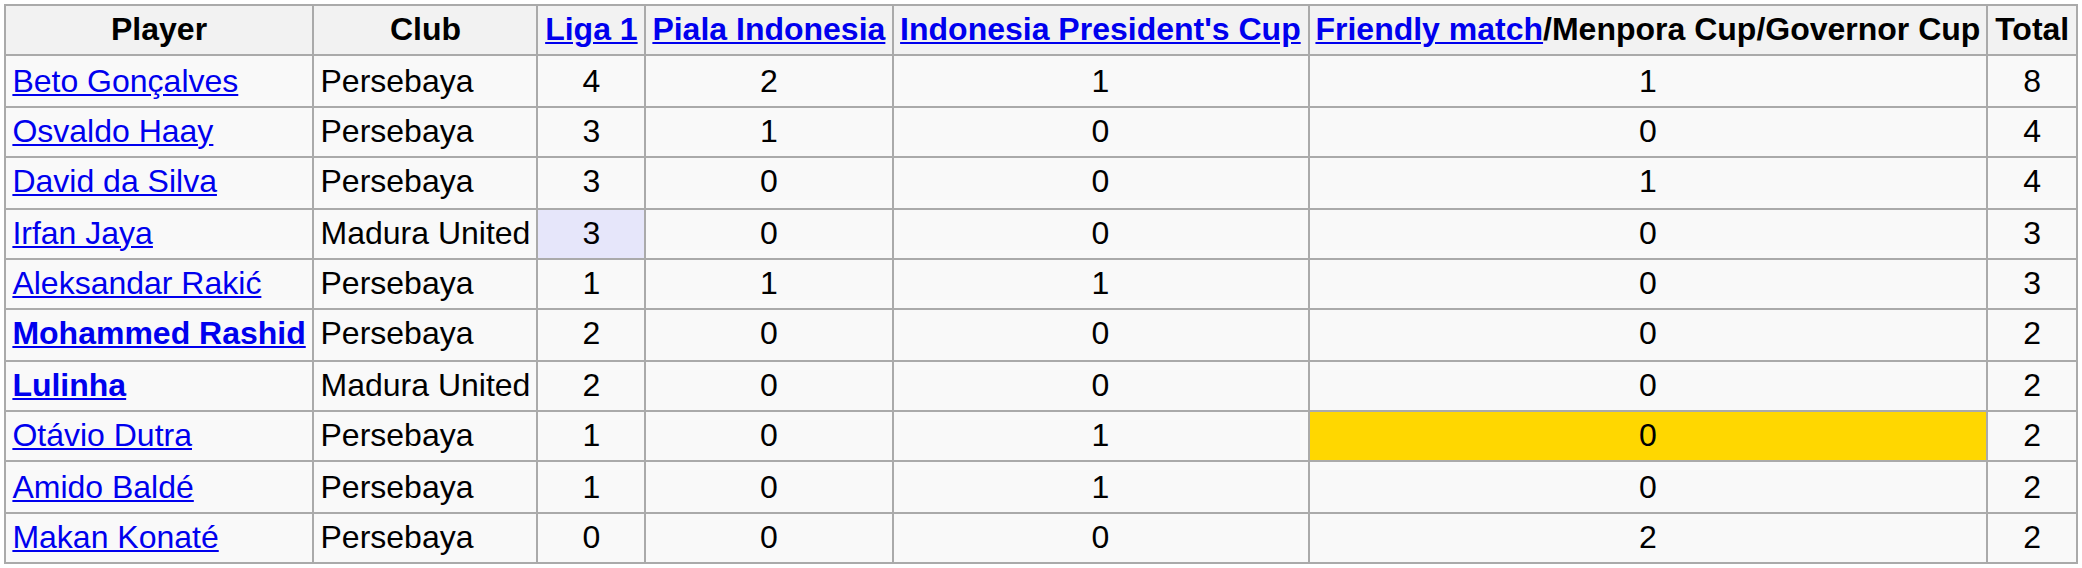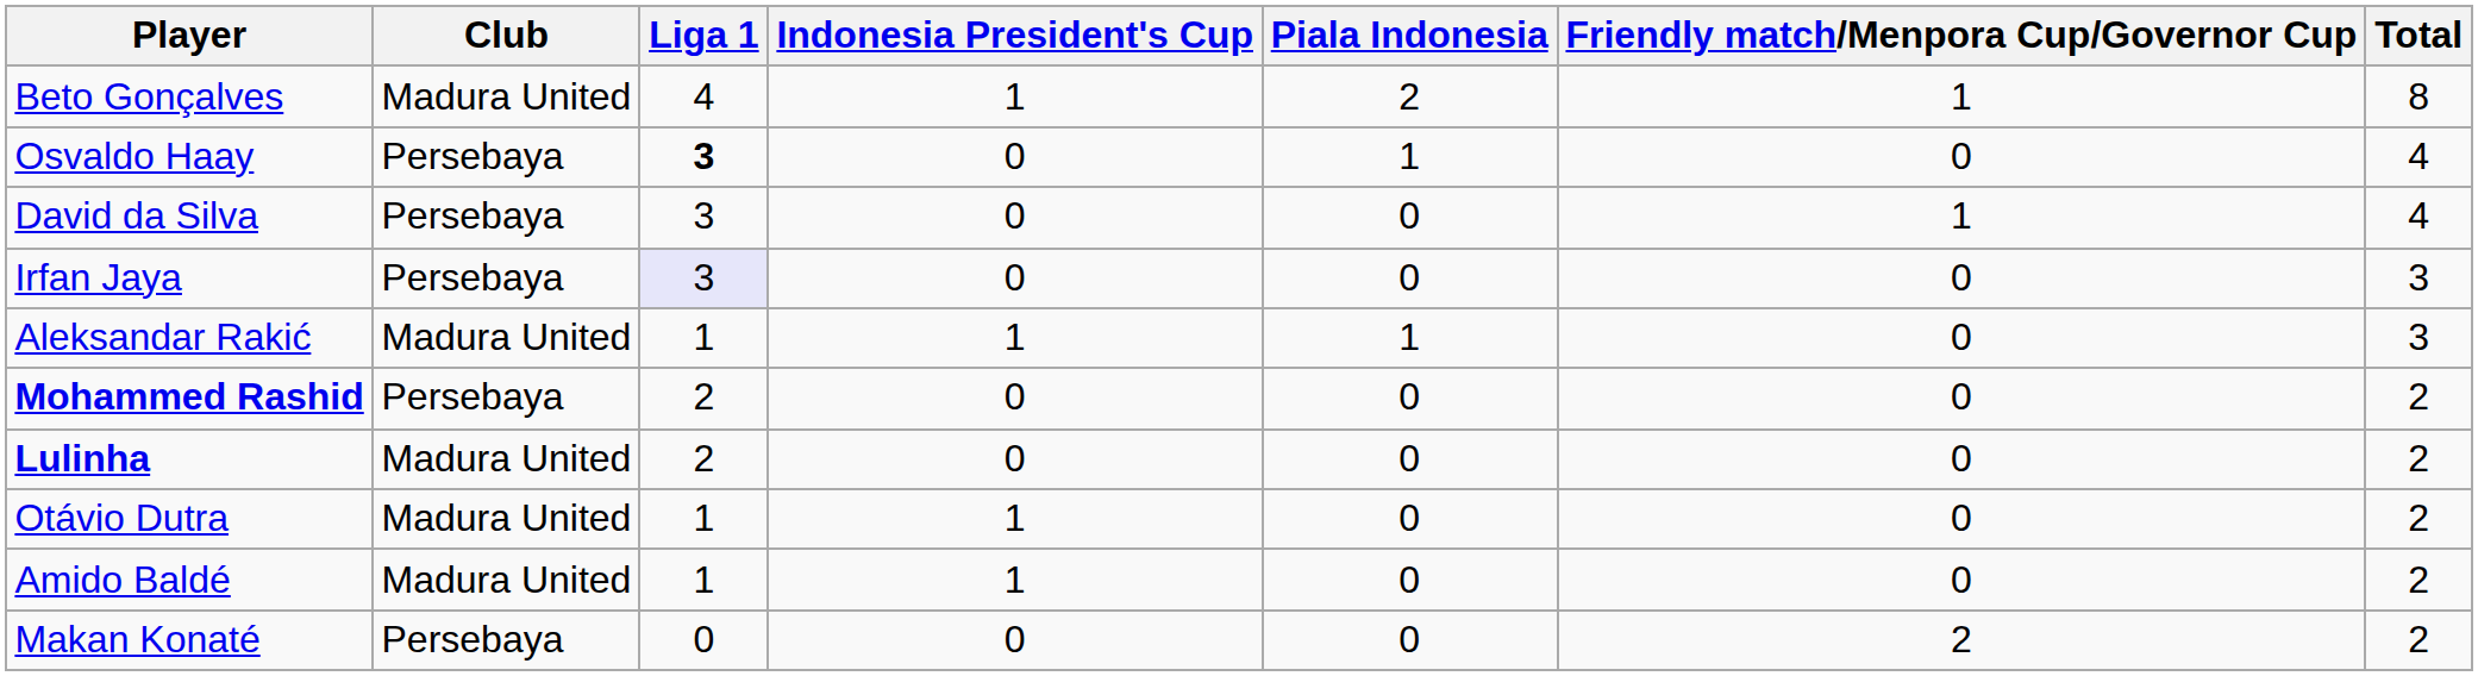columns swapped: Piala Indonesia <-> Indonesia President's Cup
Beto Gonçalves | Club: Persebaya -> Madura United
Osvaldo Haay | Liga 1: normal -> bold
Irfan Jaya | Club: Madura United -> Persebaya
Aleksandar Rakić | Club: Persebaya -> Madura United
Otávio Dutra | Club: Persebaya -> Madura United
Otávio Dutra | Friendly match/Menpora Cup/Governor Cup: gold background -> no background
Amido Baldé | Club: Persebaya -> Madura United
